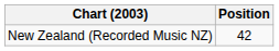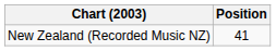New Zealand (Recorded Music NZ) | Position: 42 -> 41
